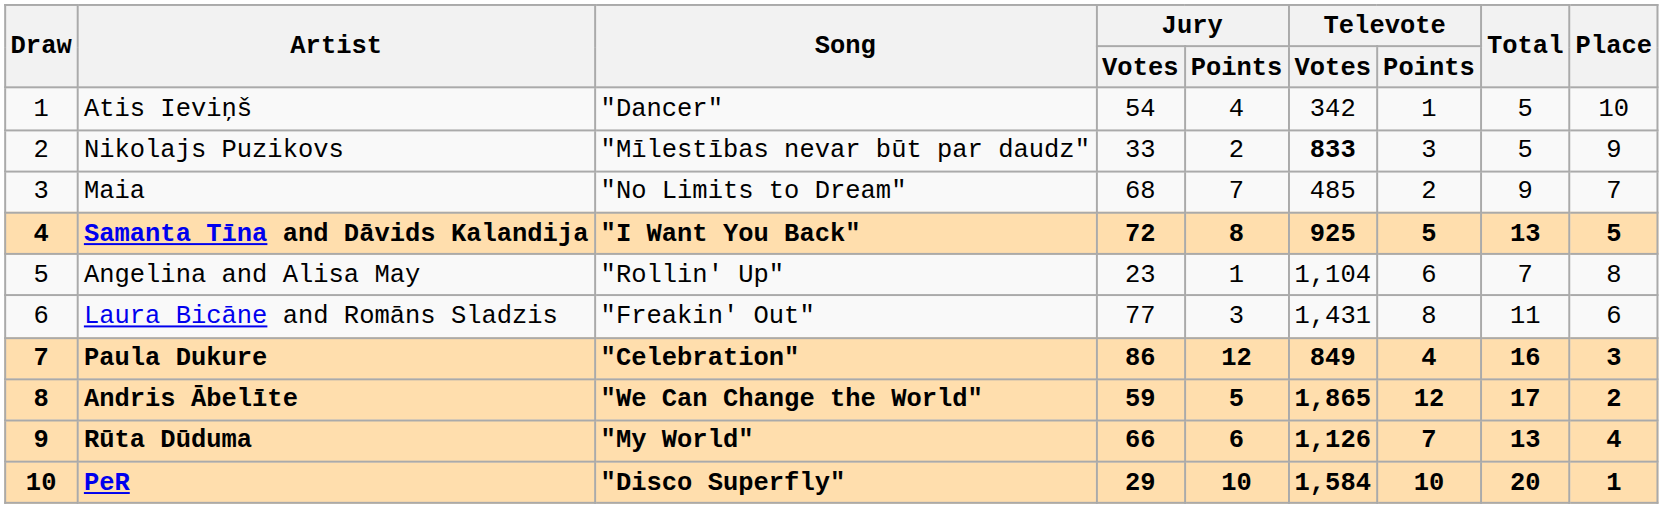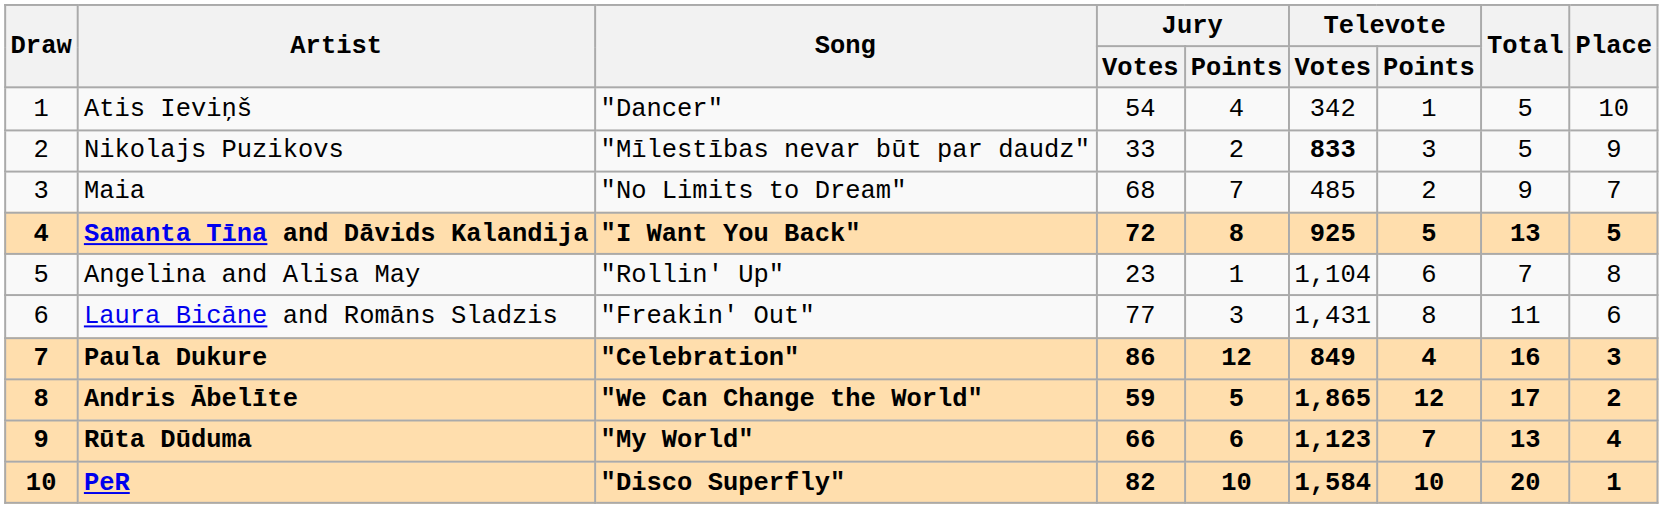Rūta Dūduma | Televote / Votes: 1,126 -> 1,123
PeR | Jury / Votes: 29 -> 82
